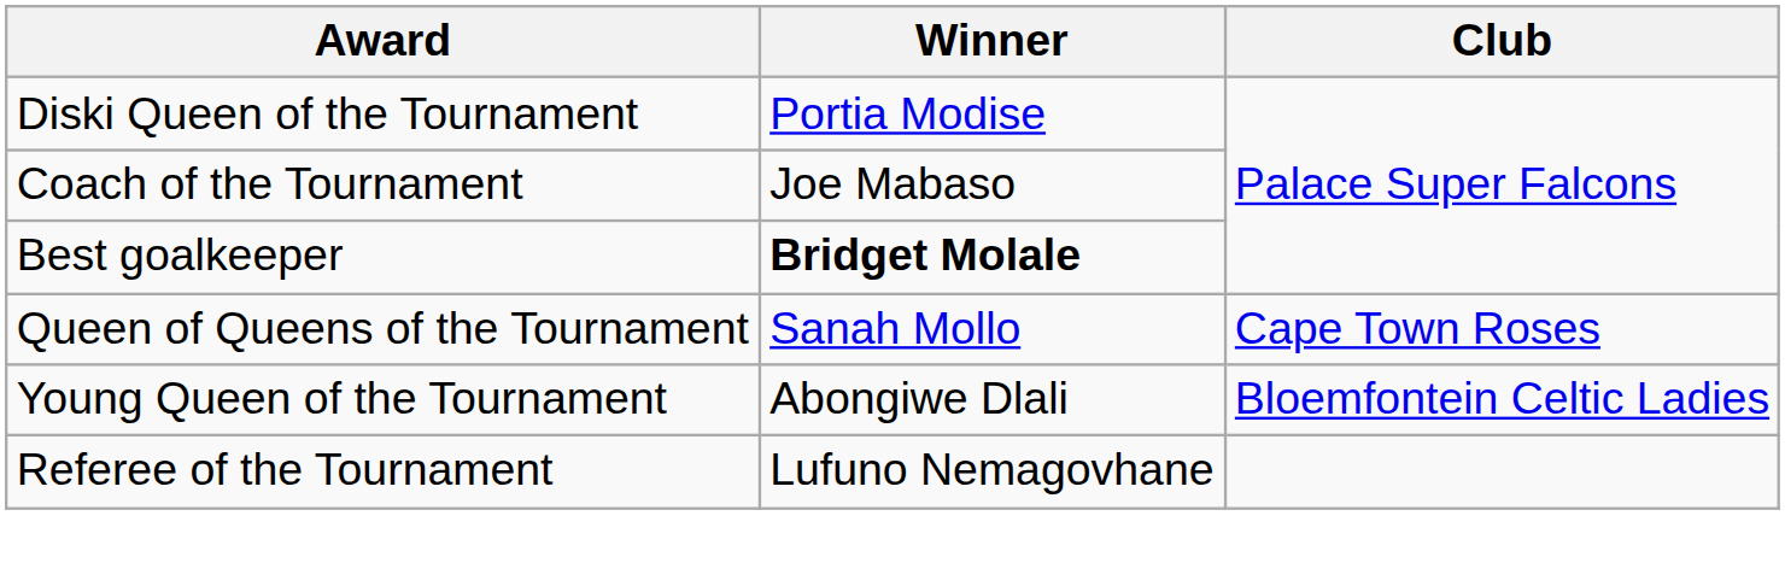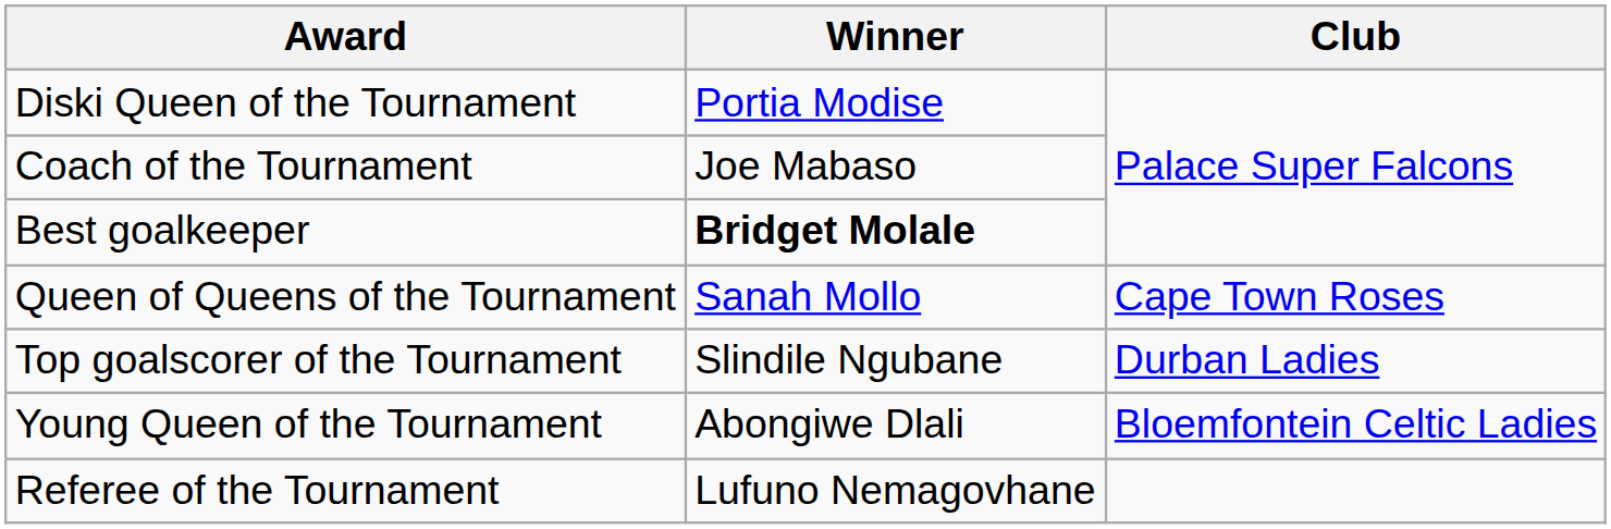+ row: Top goalscorer of the Tournament | Slindile Ngubane | Durban Ladies
